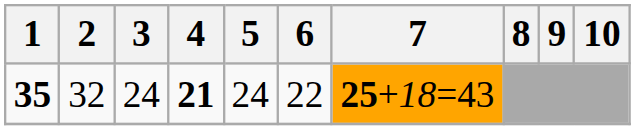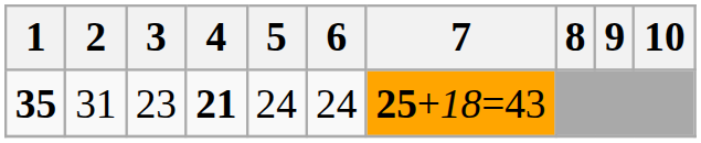35 | 2: 32 -> 31
35 | 3: 24 -> 23
35 | 6: 22 -> 24
